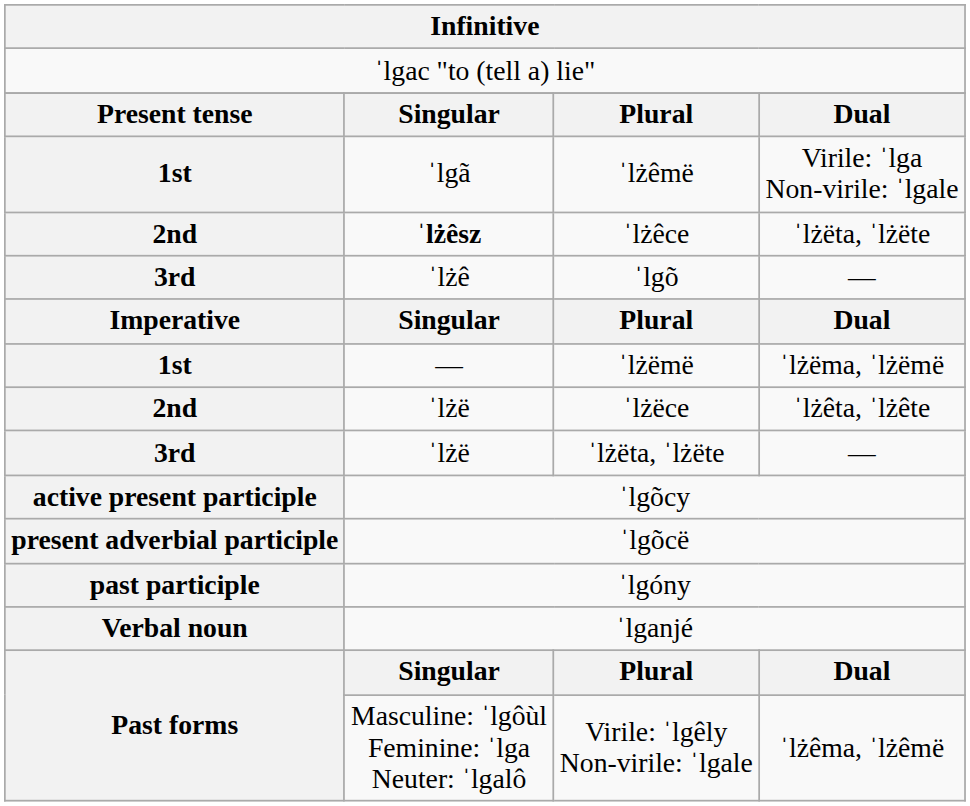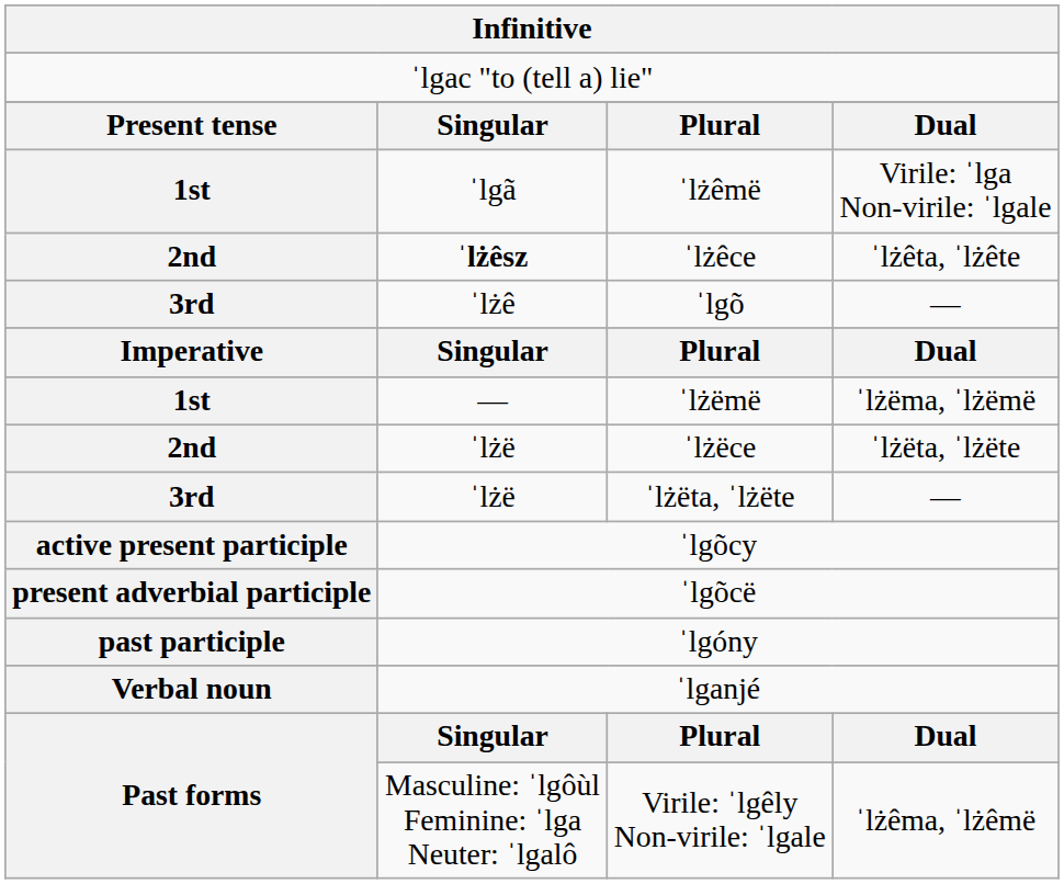ˈlżêce | column 4: ˈlżëta, ˈlżëte -> ˈlżêta, ˈlżête
ˈlżëce | column 4: ˈlżêta, ˈlżête -> ˈlżëta, ˈlżëte
